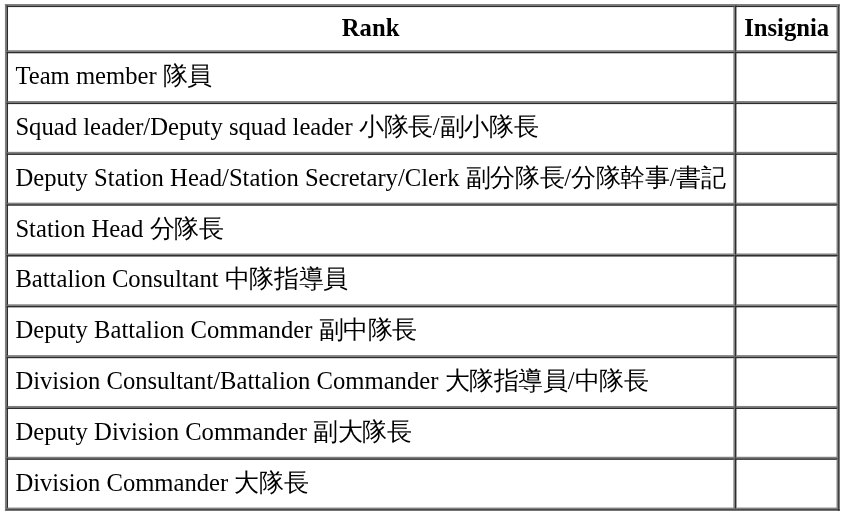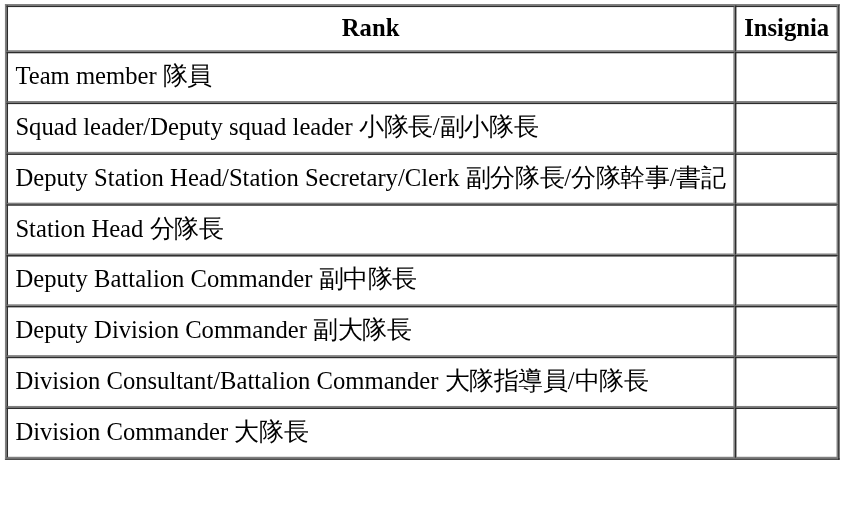- row: Battalion Consultant 中隊指導員
rows swapped: Division Consultant/Battalion Commander 大隊指導員/中隊長 <-> Deputy Division Commander 副大隊長
